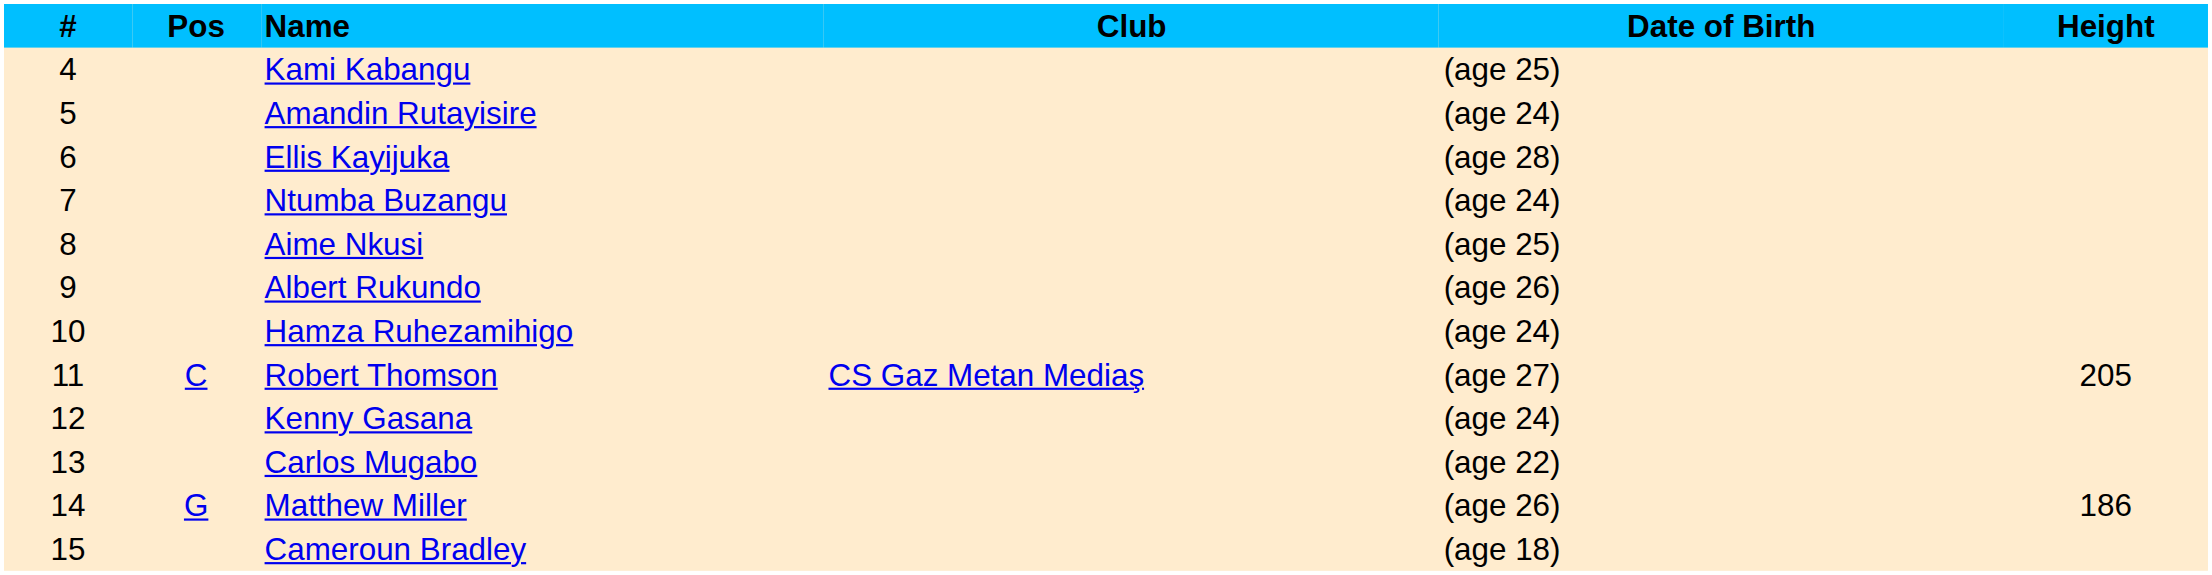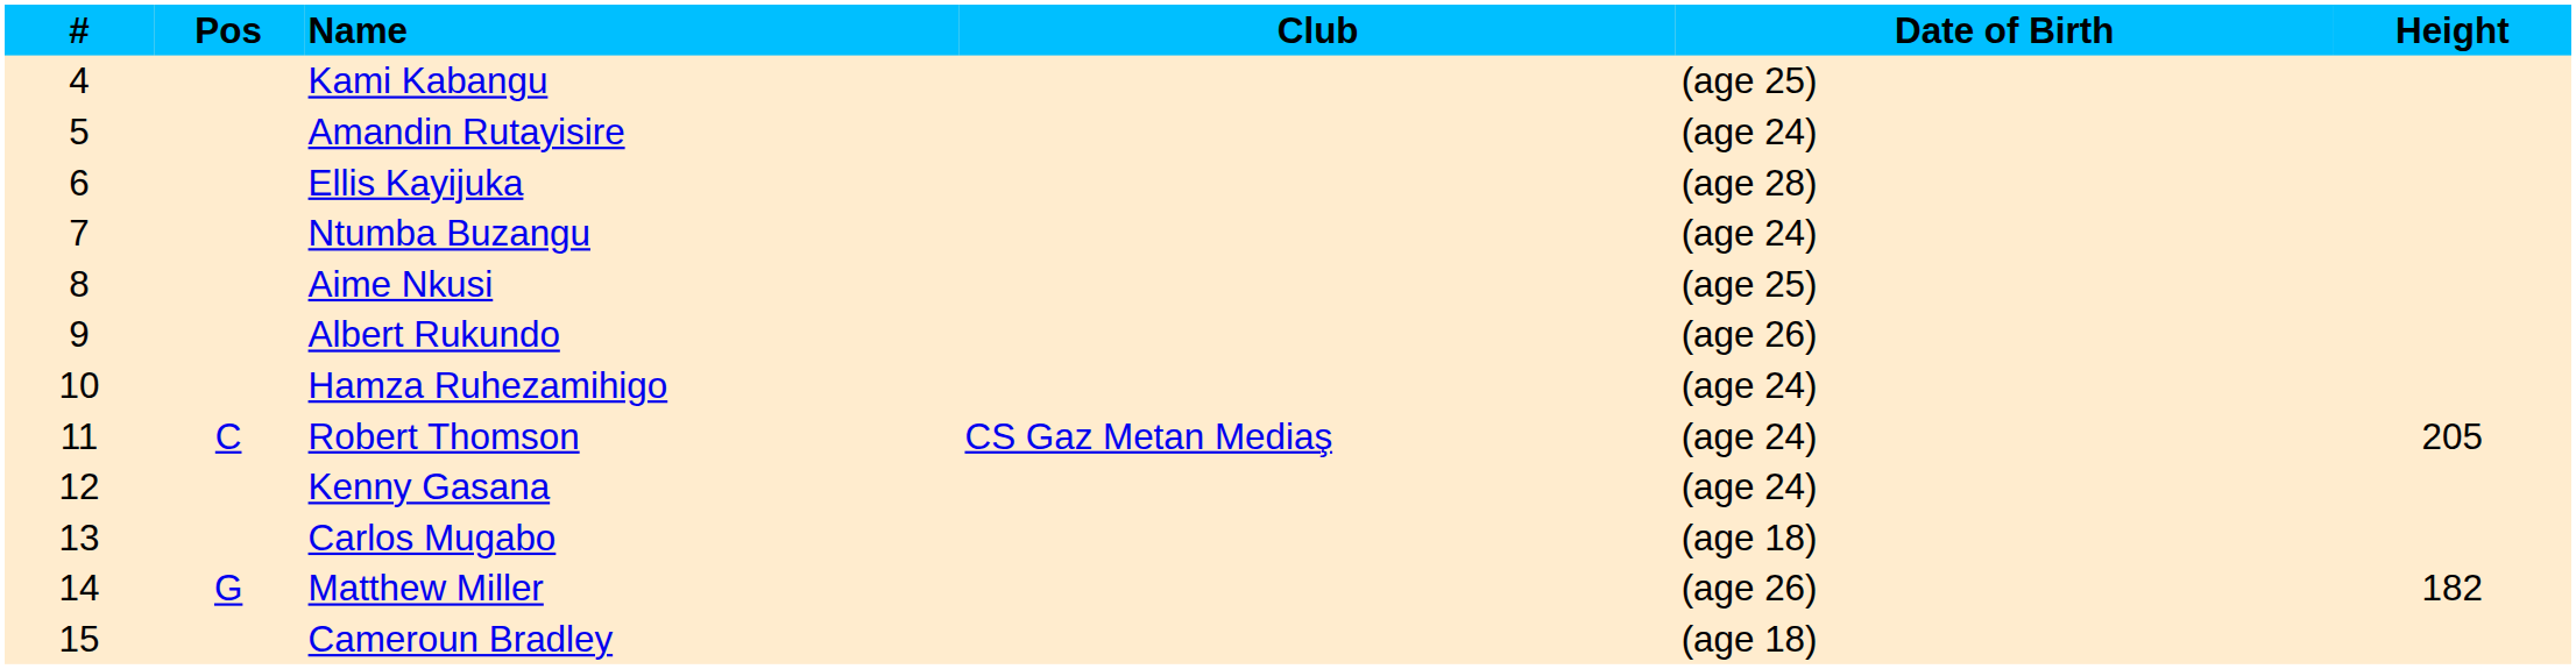Robert Thomson | Date of Birth: (age 27) -> (age 24)
Carlos Mugabo | Date of Birth: (age 22) -> (age 18)
Matthew Miller | Height: 186 -> 182
